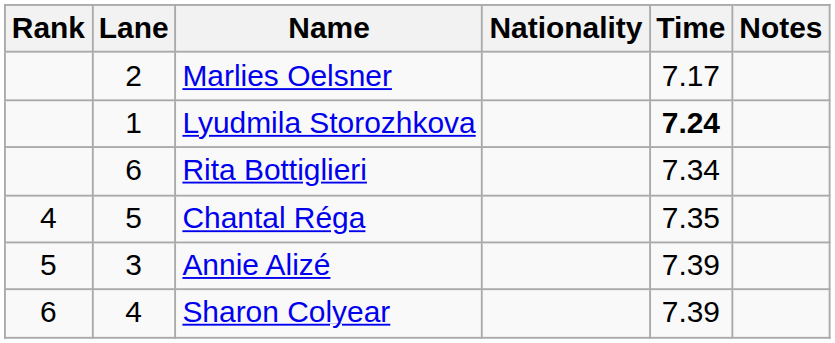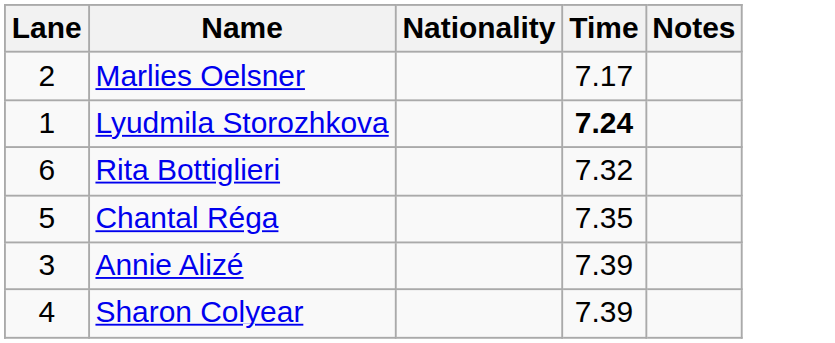- column: Rank | 4 | 5 | 6
Rita Bottiglieri | Time: 7.34 -> 7.32
